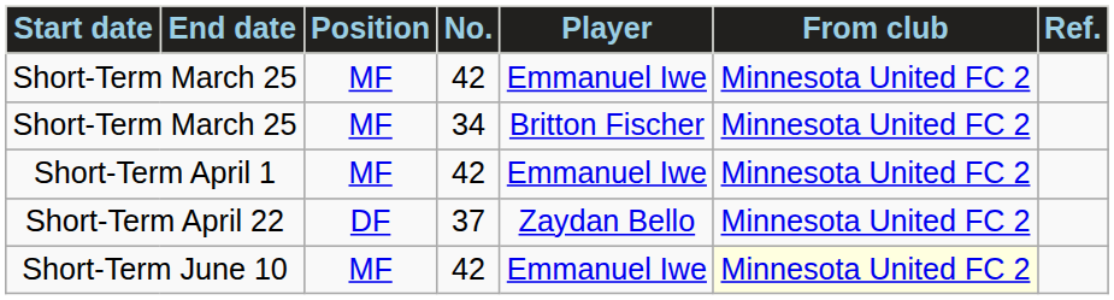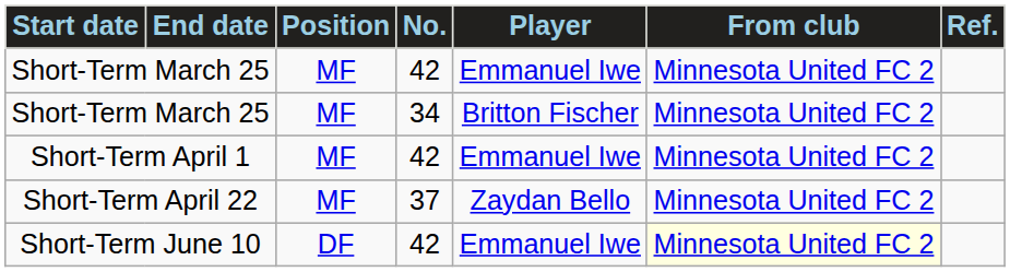Short-Term April 22 | Position: DF -> MF
Short-Term June 10 | Position: MF -> DF
